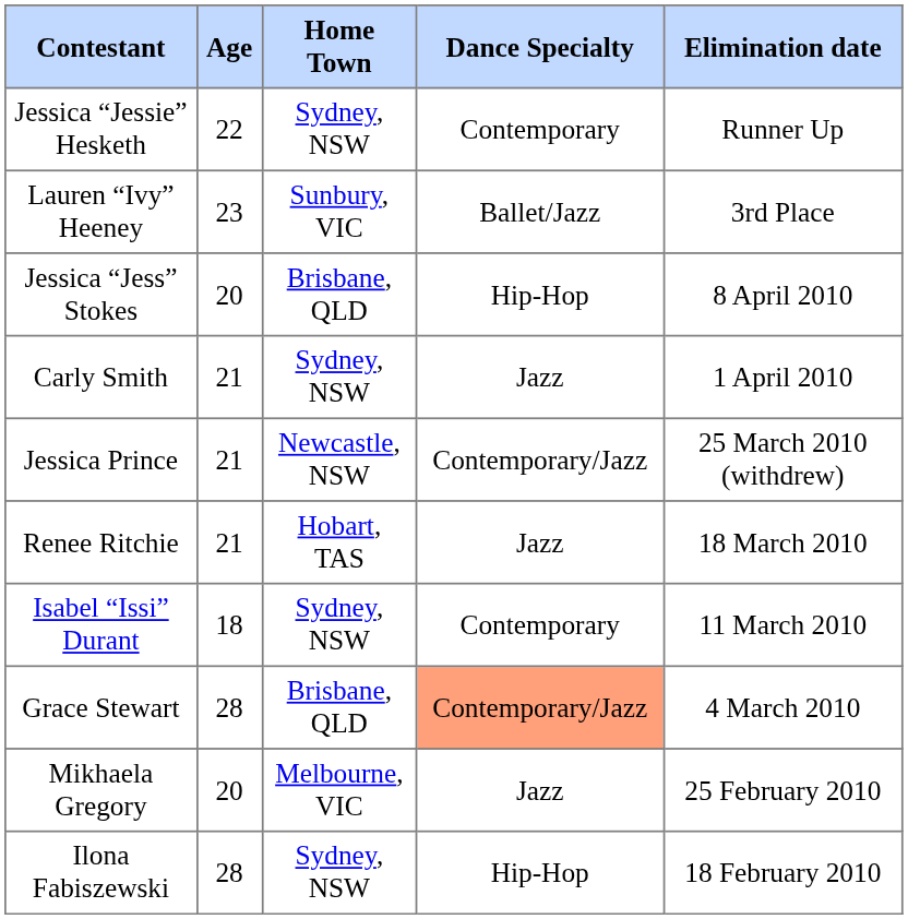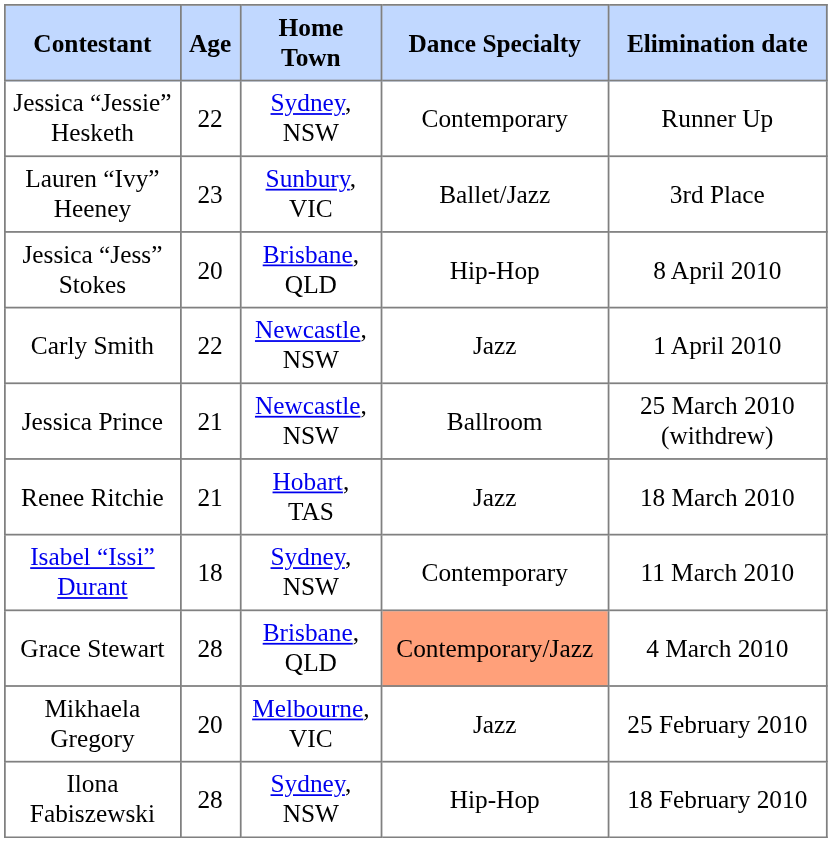Carly Smith | Age: 21 -> 22
Carly Smith | Home Town: Sydney, NSW -> Newcastle, NSW
Jessica Prince | Dance Specialty: Contemporary/Jazz -> Ballroom
